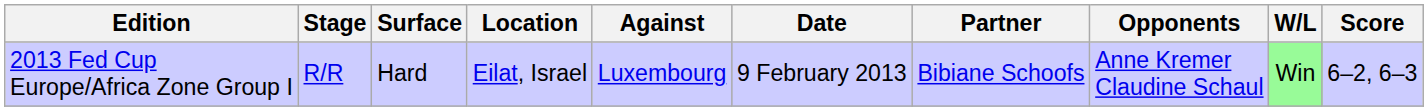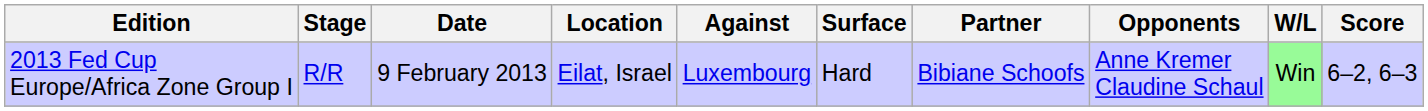columns swapped: Date <-> Surface
